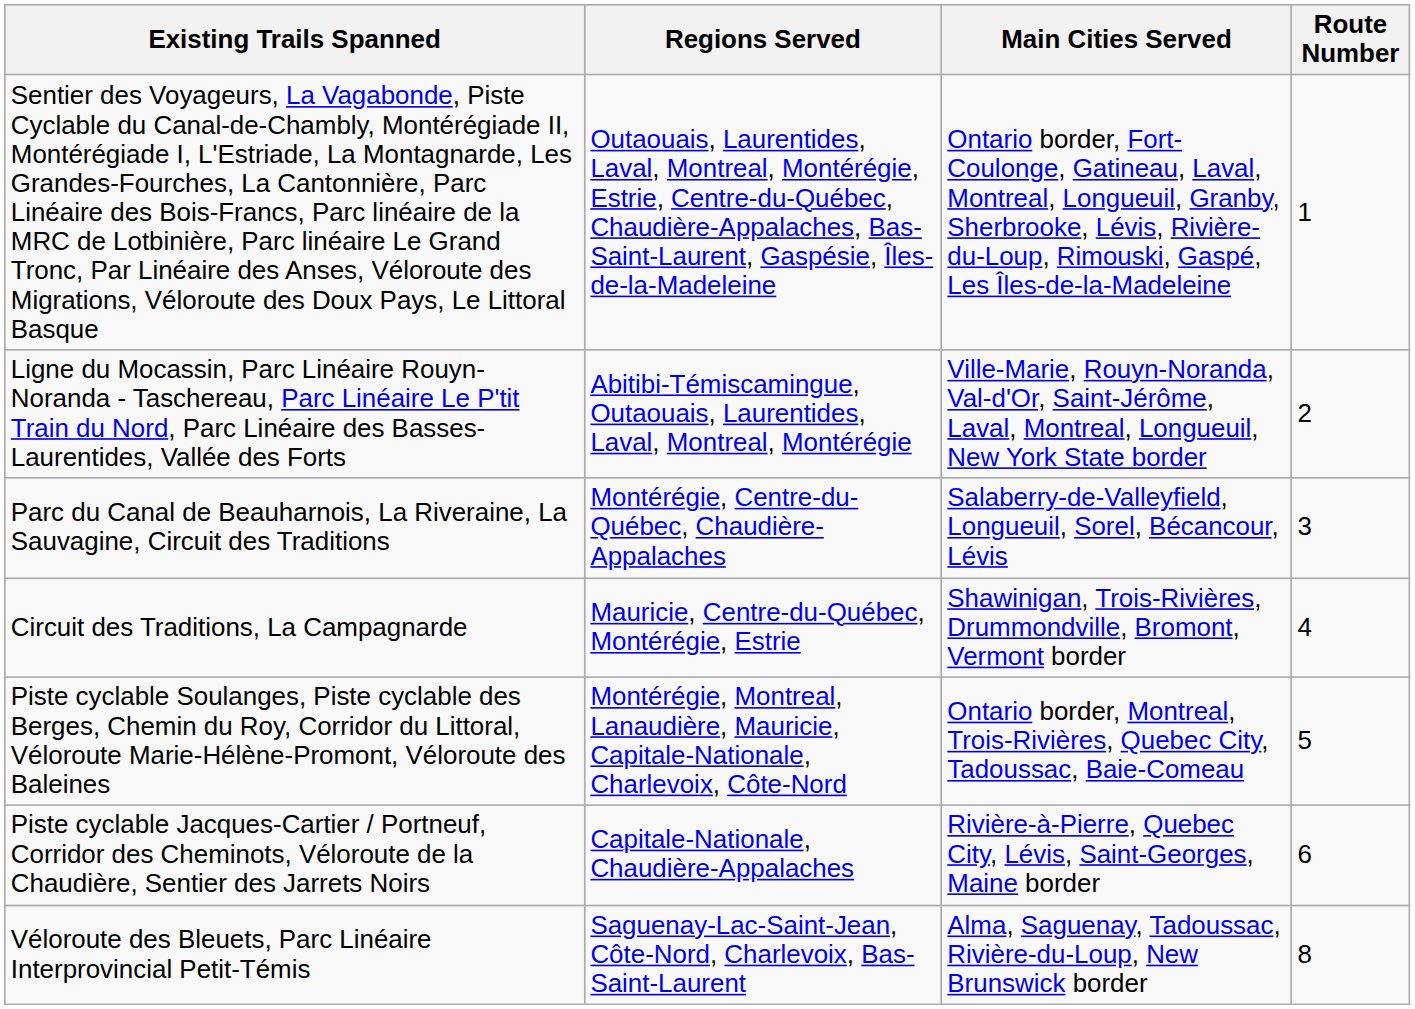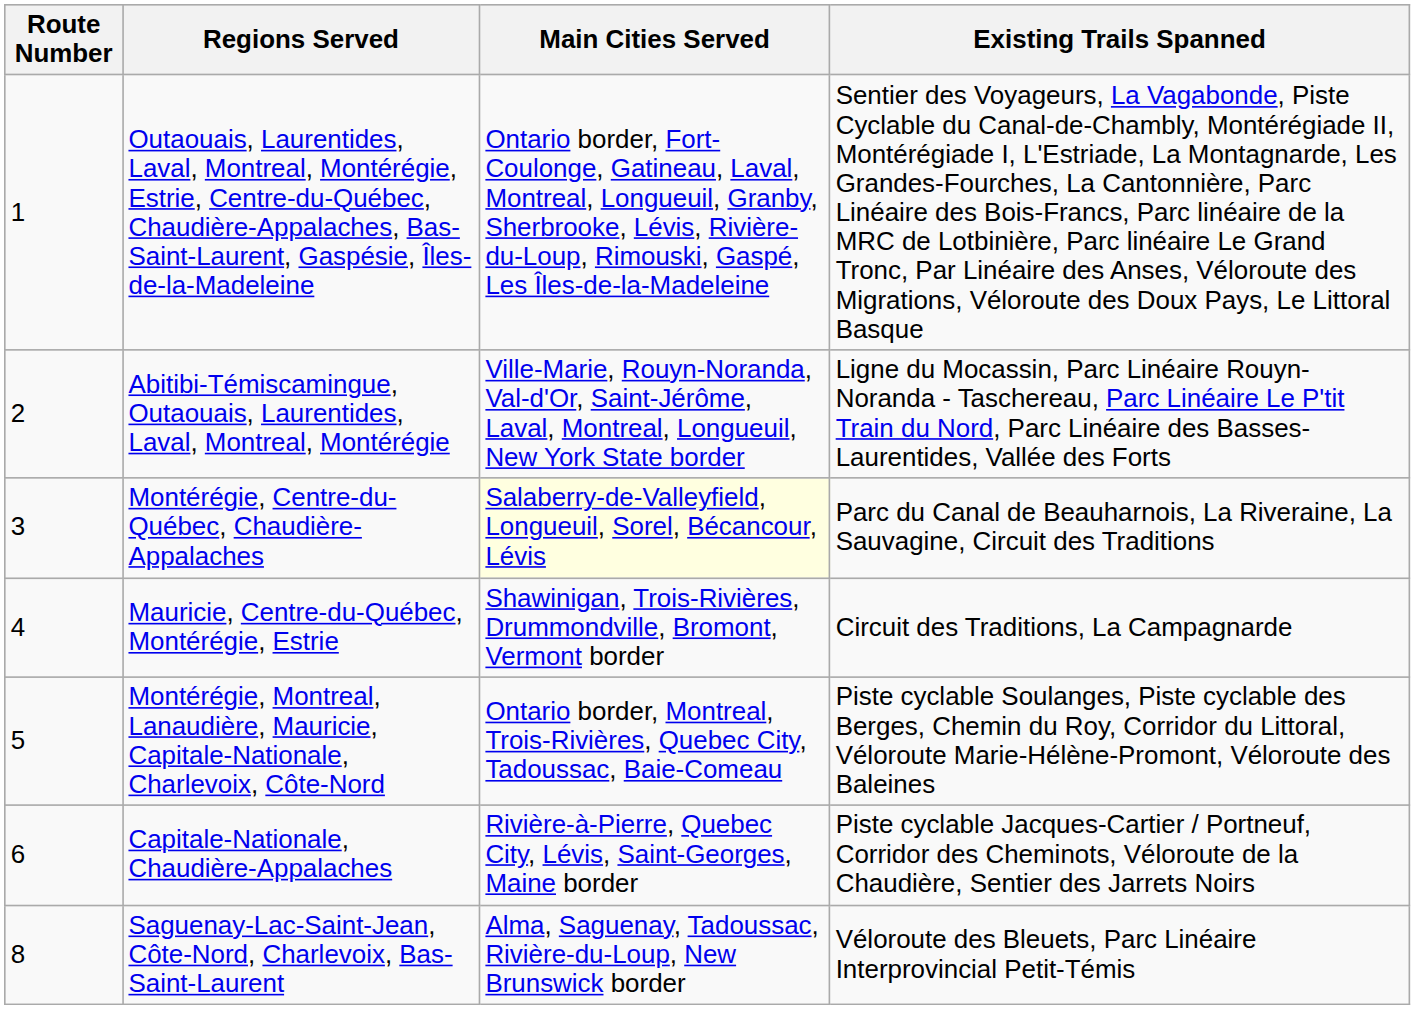columns swapped: Route Number <-> Existing Trails Spanned
Montérégie, Centre-du-Québec, Chaudière-Appalaches | Main Cities Served: no background -> lightyellow background
